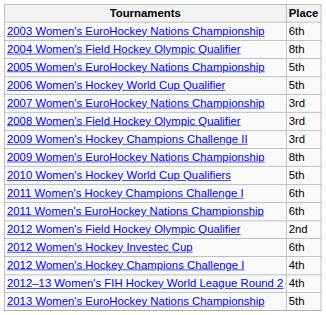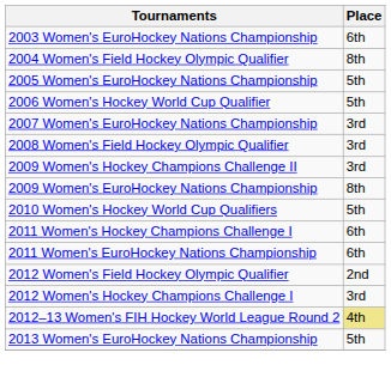- row: 2012 Women's Hockey Investec Cup | 6th
2012 Women's Hockey Champions Challenge I | Place: 4th -> 3rd
2012–13 Women's FIH Hockey World League Round 2 | Place: no background -> khaki background
